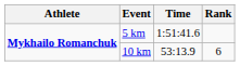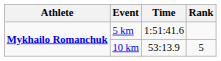10 km | Rank: 6 -> 5
